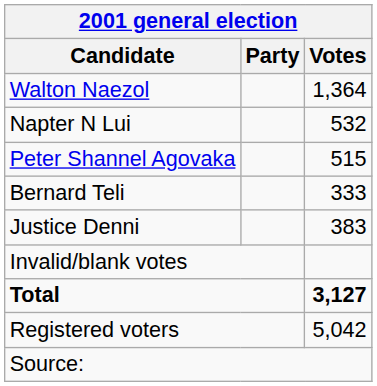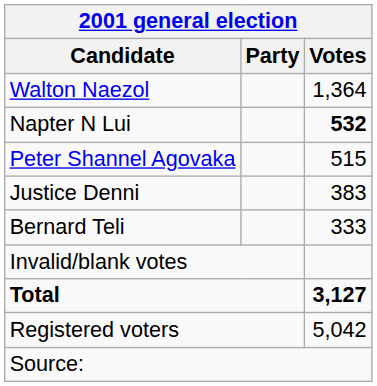Napter N Lui | Votes: normal -> bold
rows swapped: Justice Denni <-> Bernard Teli
